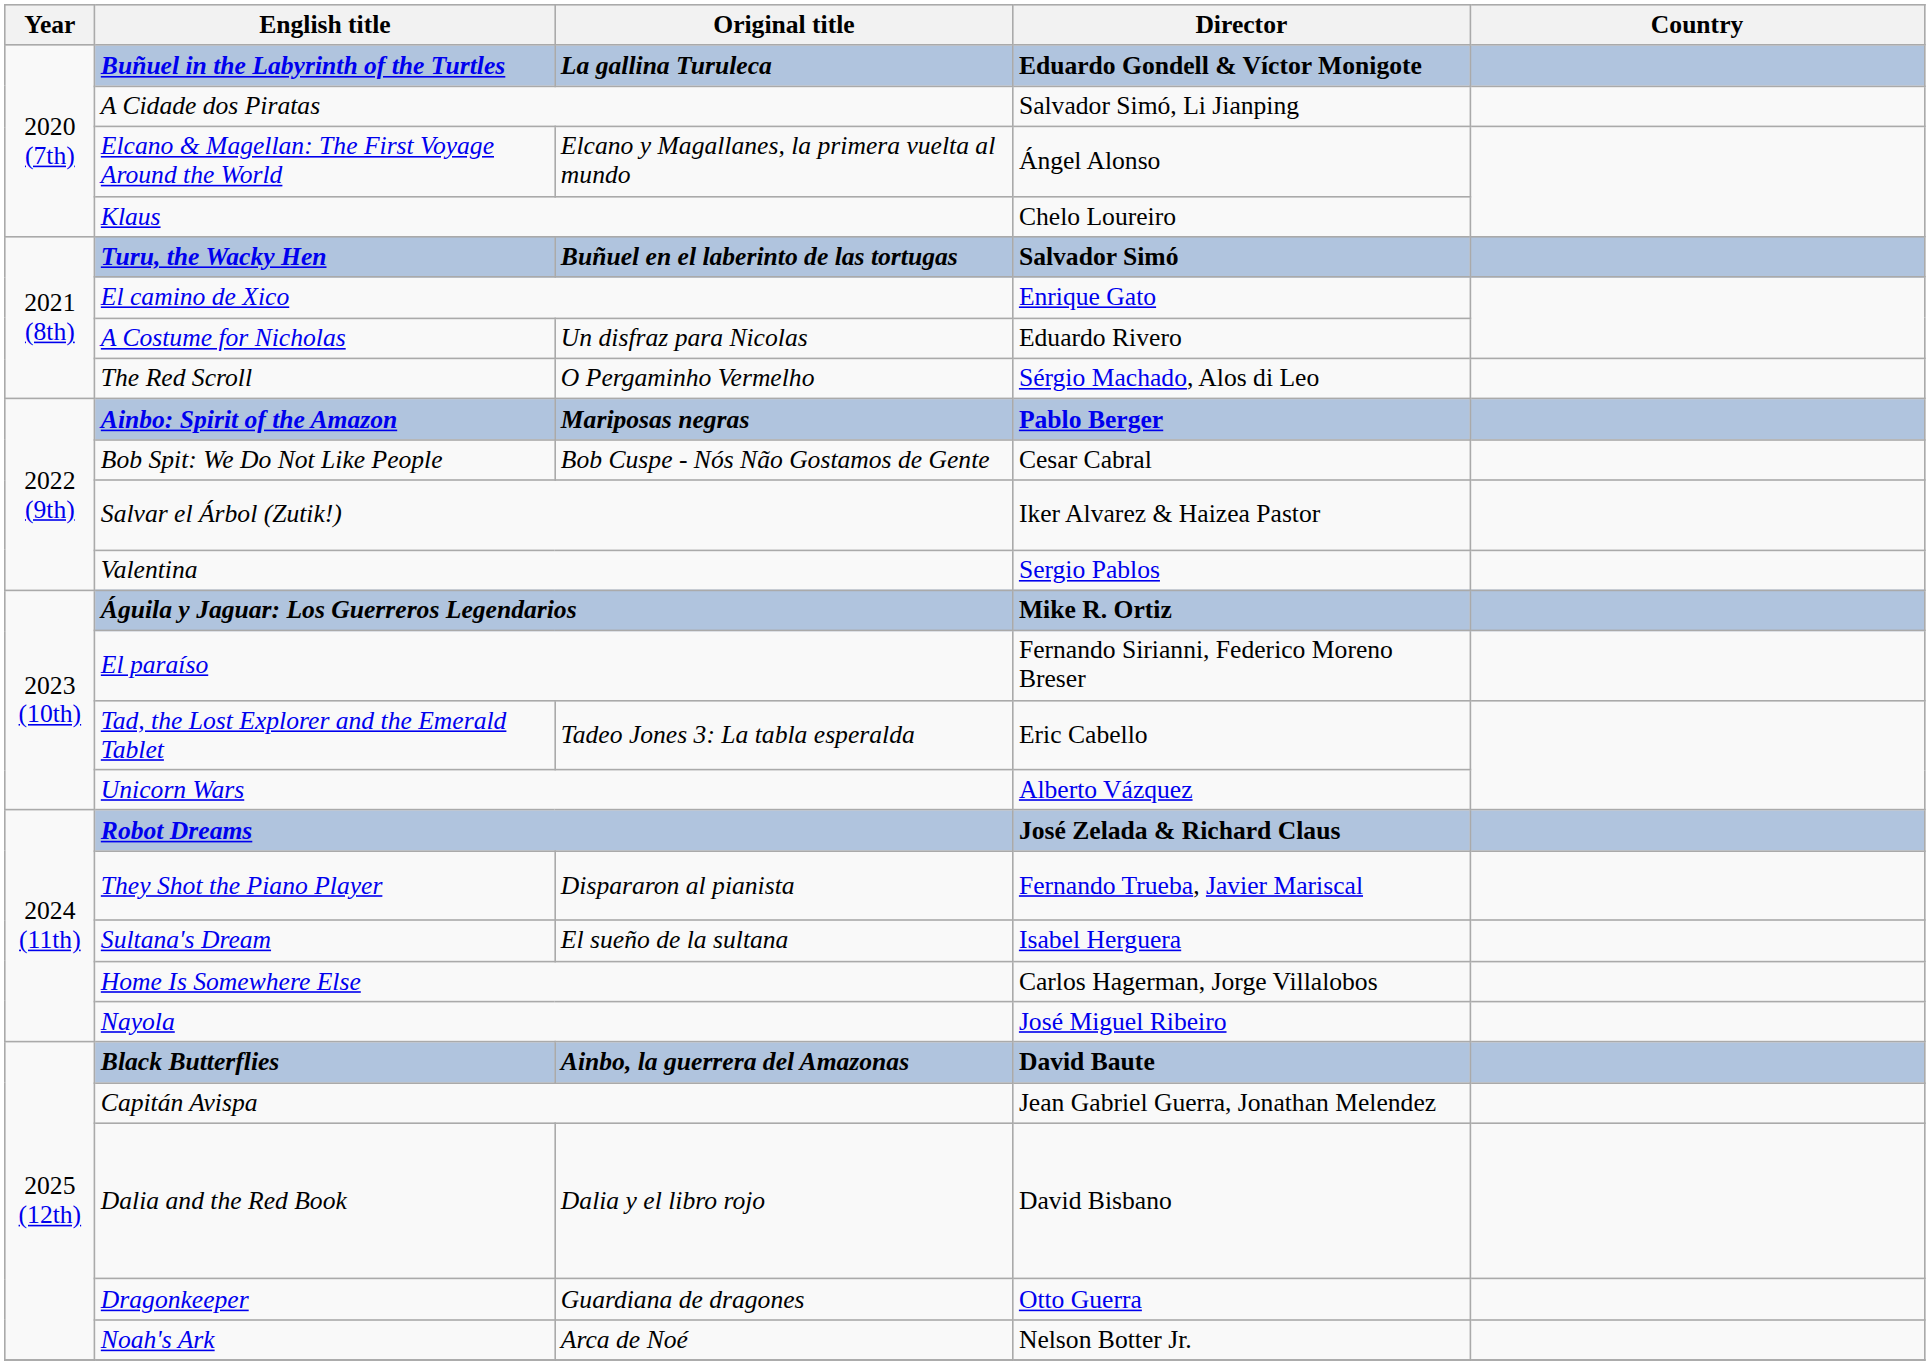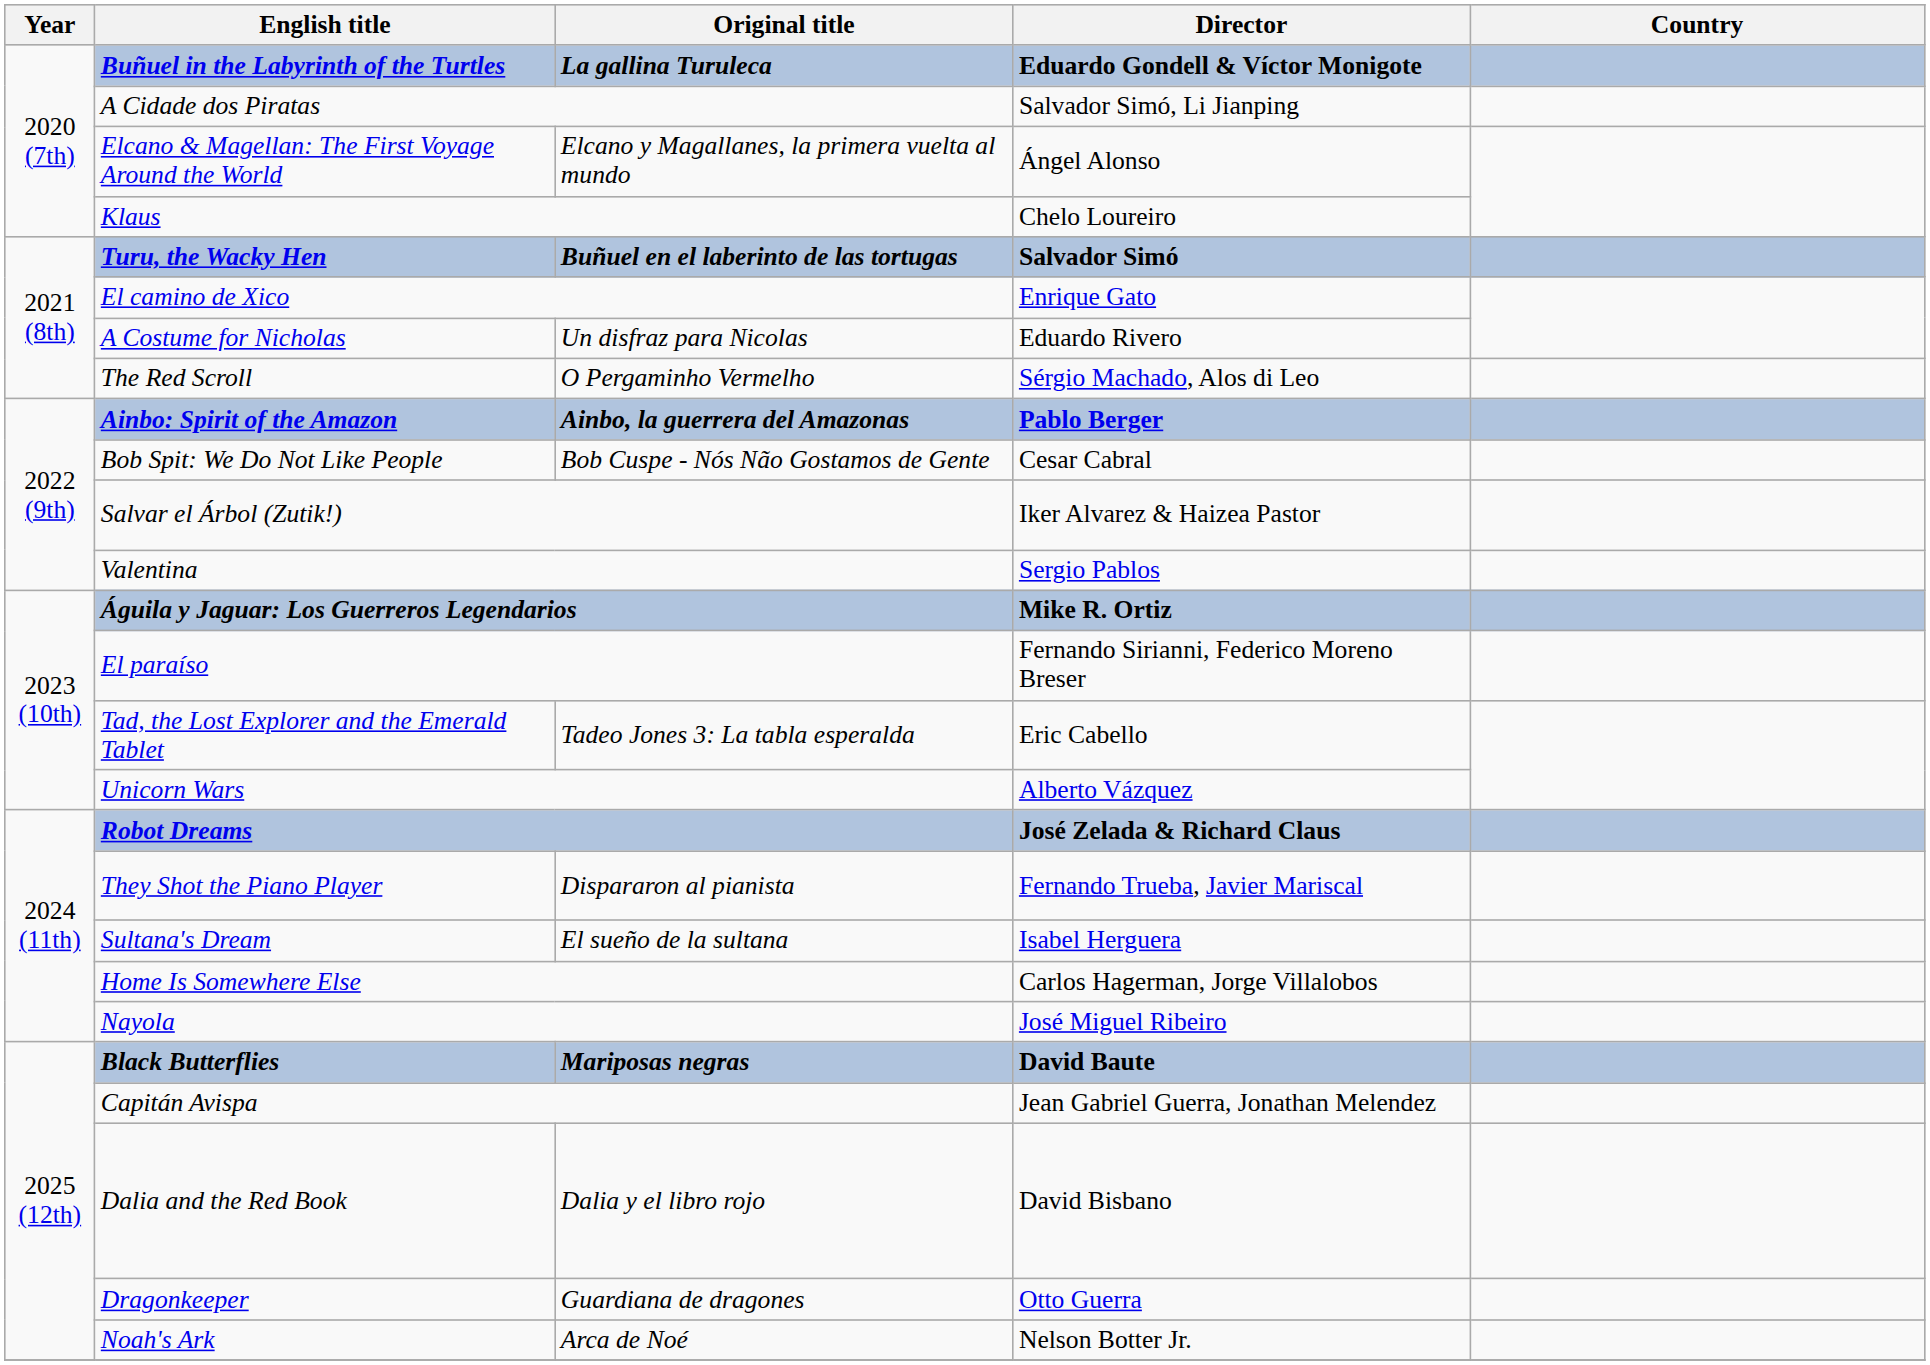Ainbo: Spirit of the Amazon | Original title: Mariposas negras -> Ainbo, la guerrera del Amazonas
Black Butterflies | Original title: Ainbo, la guerrera del Amazonas -> Mariposas negras
